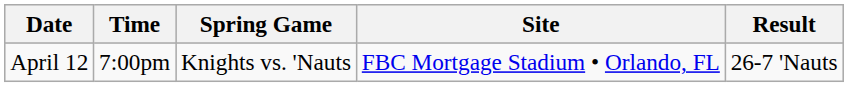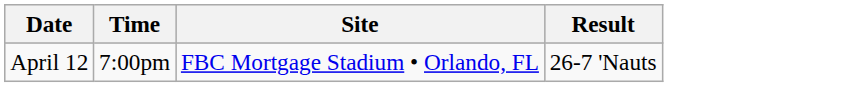- column: Spring Game | Knights vs. 'Nauts
